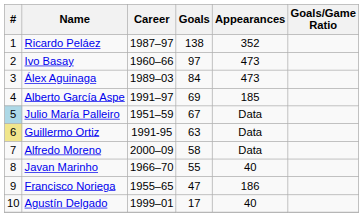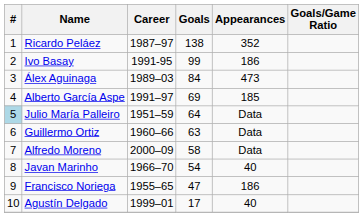Ivo Basay | Career: 1960–66 -> 1991-95
Ivo Basay | Goals: 97 -> 99
Ivo Basay | Appearances: 473 -> 186
Julio María Palleiro | Goals: 67 -> 64
Guillermo Ortiz | #: khaki background -> no background
Guillermo Ortiz | Career: 1991-95 -> 1960–66
Javan Marinho | Goals: 55 -> 54
